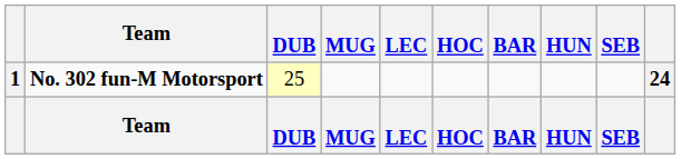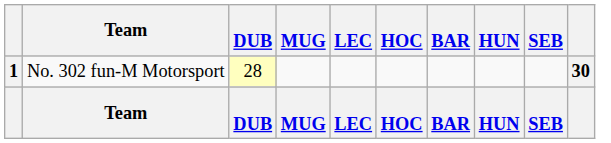1 | Team: bold -> normal
1 | DUB: 25 -> 28
1 | column 10: 24 -> 30
